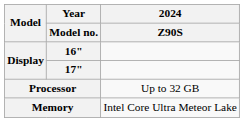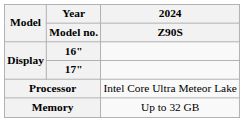Processor | 2024 / Z90S: Up to 32 GB -> Intel Core Ultra Meteor Lake
Memory | 2024 / Z90S: Intel Core Ultra Meteor Lake -> Up to 32 GB
